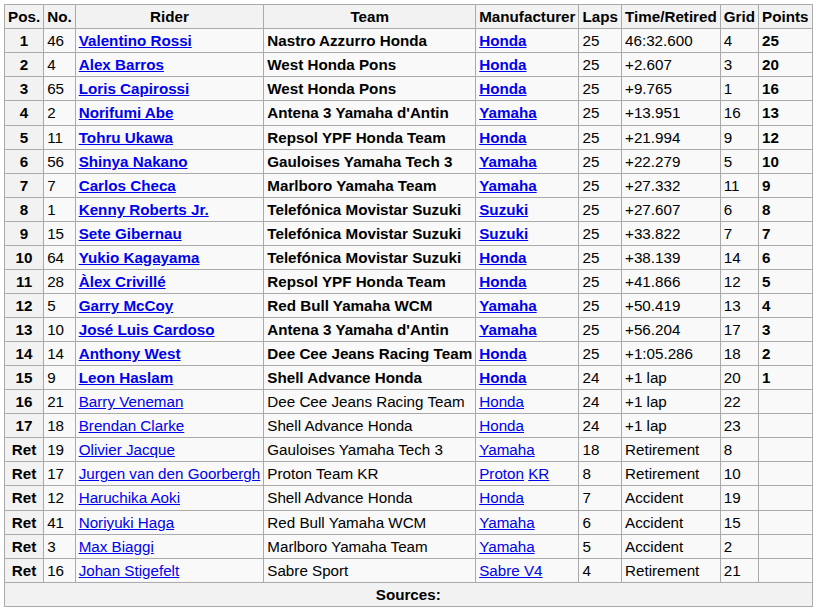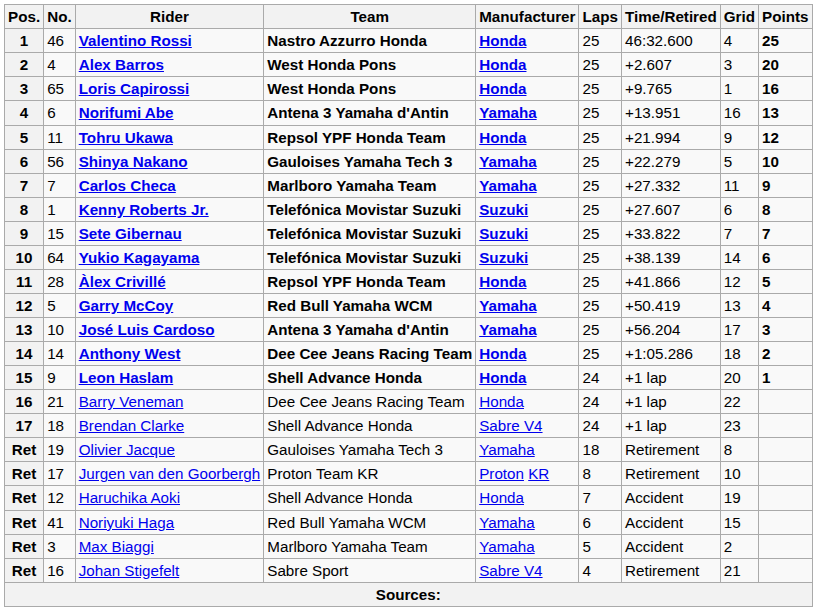Norifumi Abe | No.: 2 -> 6
Yukio Kagayama | Manufacturer: Honda -> Suzuki
Brendan Clarke | Manufacturer: Honda -> Sabre V4
